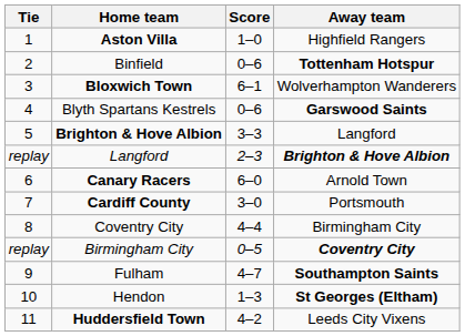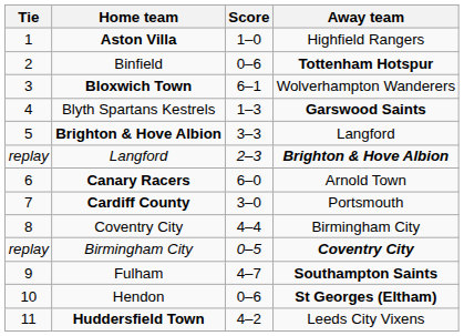Blyth Spartans Kestrels | Score: 0–6 -> 1–3
Hendon | Score: 1–3 -> 0–6
